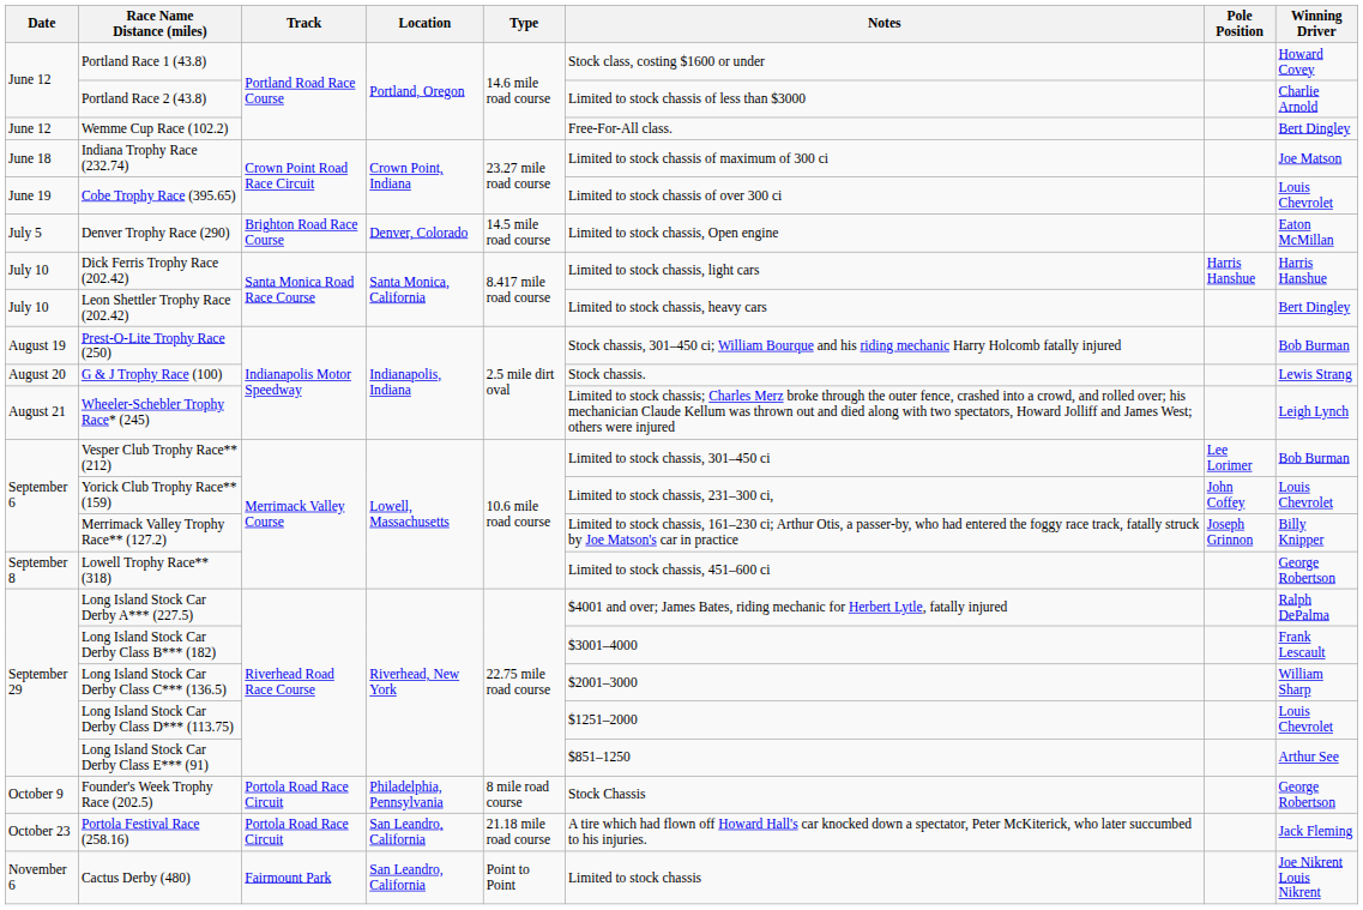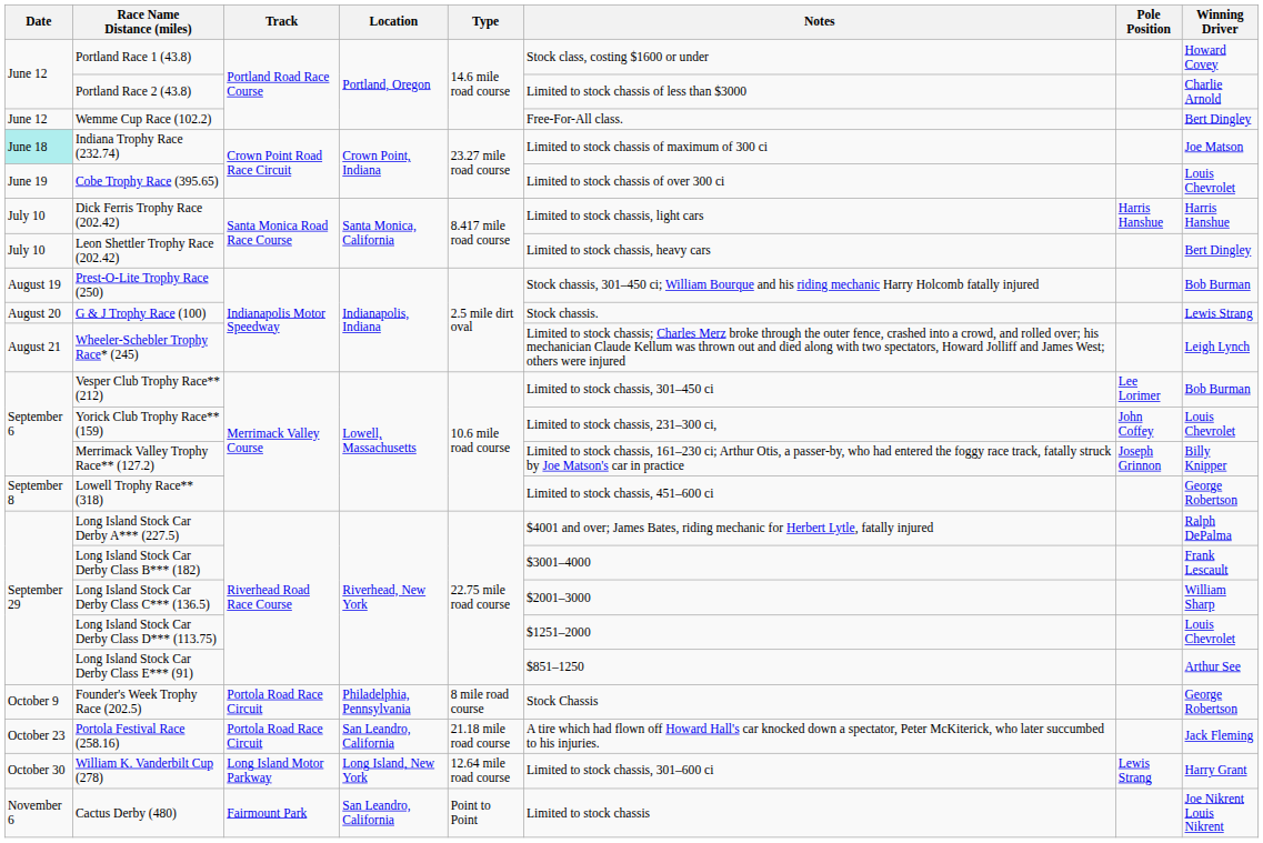Indiana Trophy Race (232.74) | Date: no background -> paleturquoise background
- row: July 5 | Denver Trophy Race (290) | Brighton Road Race Course | Denver, Colorado | 14.5 mile road course | Limited to stock chassis, Open engine | Eaton McMillan
+ row: October 30 | William K. Vanderbilt Cup (278) | Long Island Motor Parkway | Long Island, New York | 12.64 mile road course | Limited to stock chassis, 301–600 ci | Lewis Strang | Harry Grant
